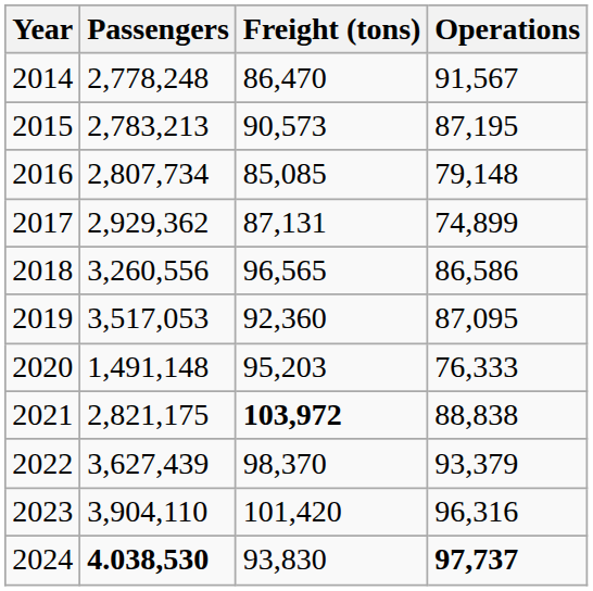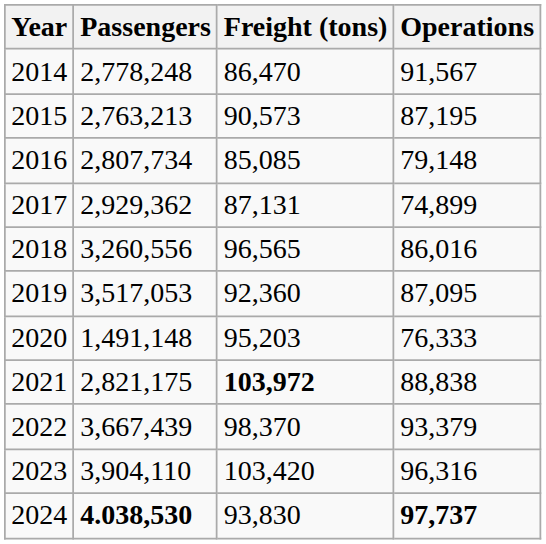2015 | Passengers: 2,783,213 -> 2,763,213
2018 | Operations: 86,586 -> 86,016
2022 | Passengers: 3,627,439 -> 3,667,439
2023 | Freight (tons): 101,420 -> 103,420
